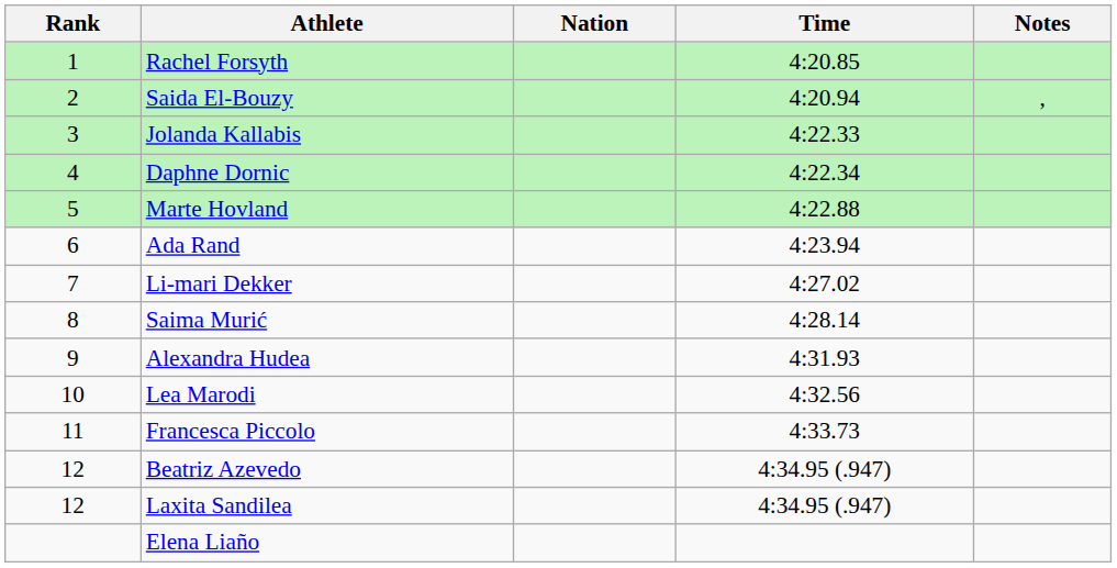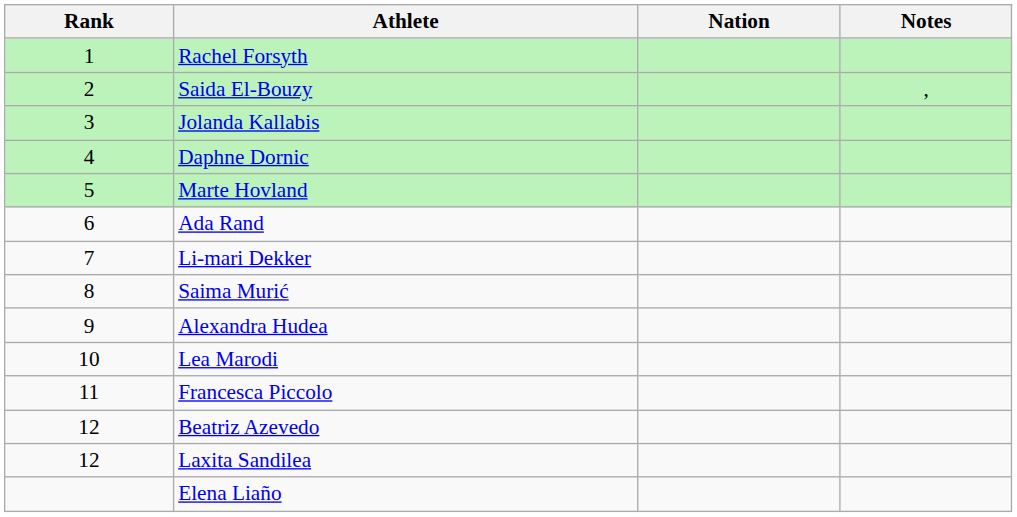- column: Time | 4:20.85 | 4:20.94 | 4:22.33 | 4:22.34 | 4:22.88 | 4:23.94 | 4:27.02 | 4:28.14 | 4:31.93 | 4:32.56 | 4:33.73 | 4:34.95 (.947) | 4:34.95 (.947)
